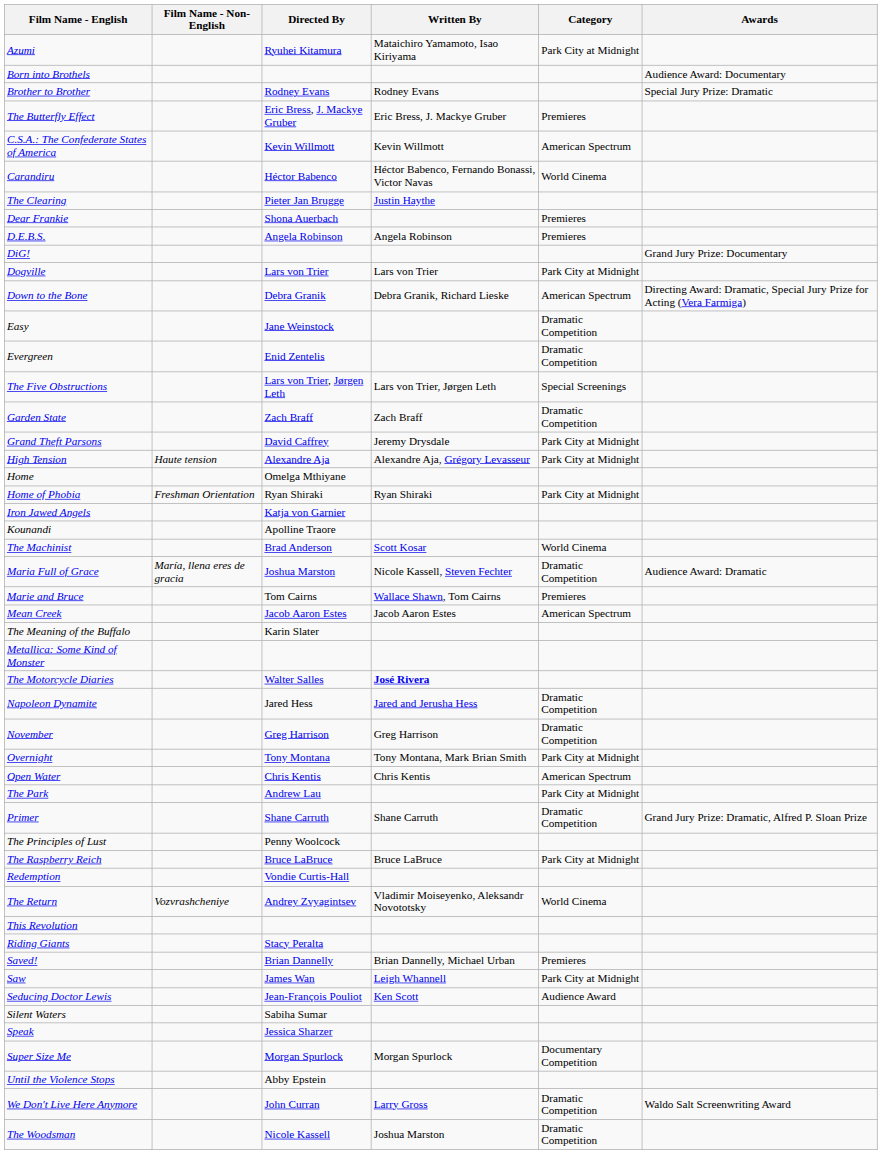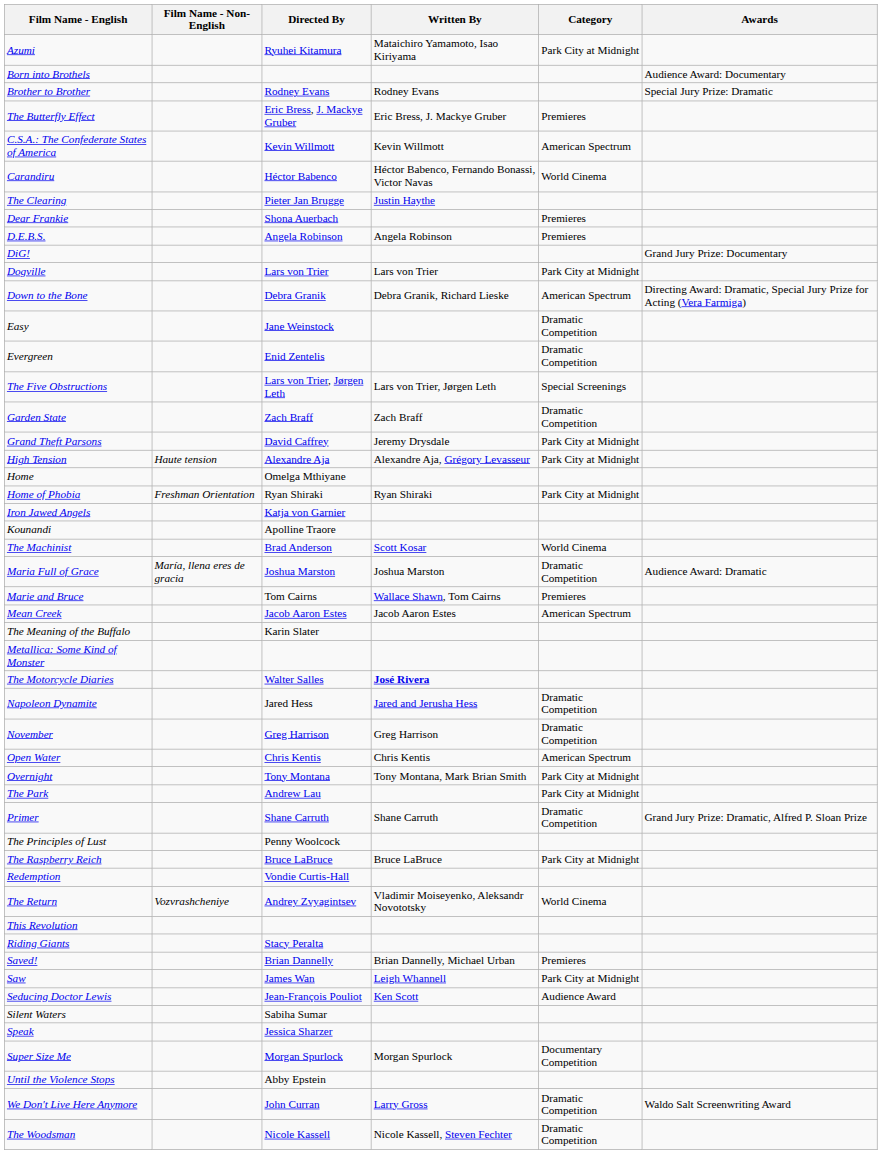Maria Full of Grace | Written By: Nicole Kassell, Steven Fechter -> Joshua Marston
rows swapped: Open Water <-> Overnight
The Woodsman | Written By: Joshua Marston -> Nicole Kassell, Steven Fechter
